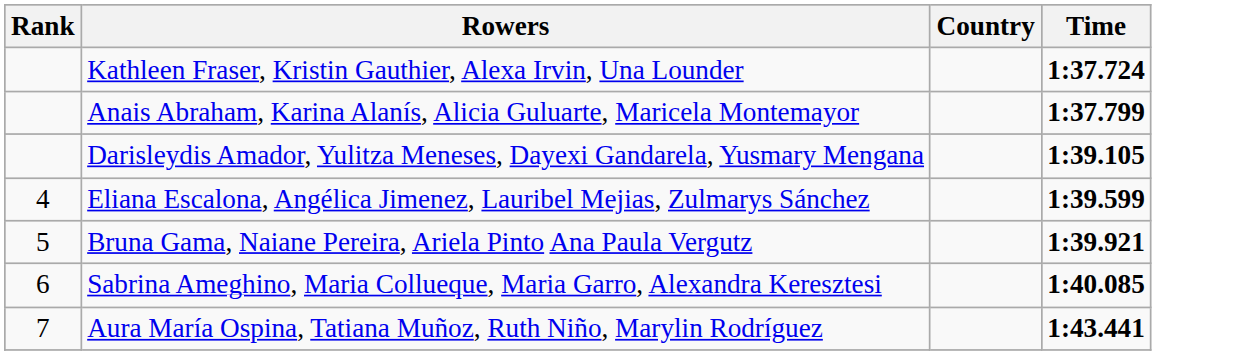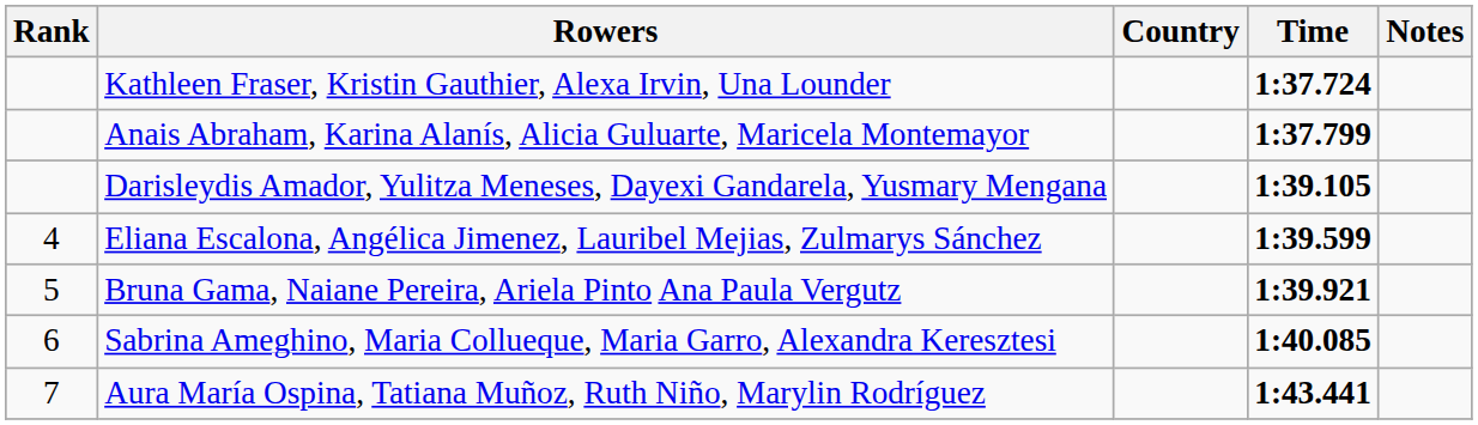+ column: Notes
